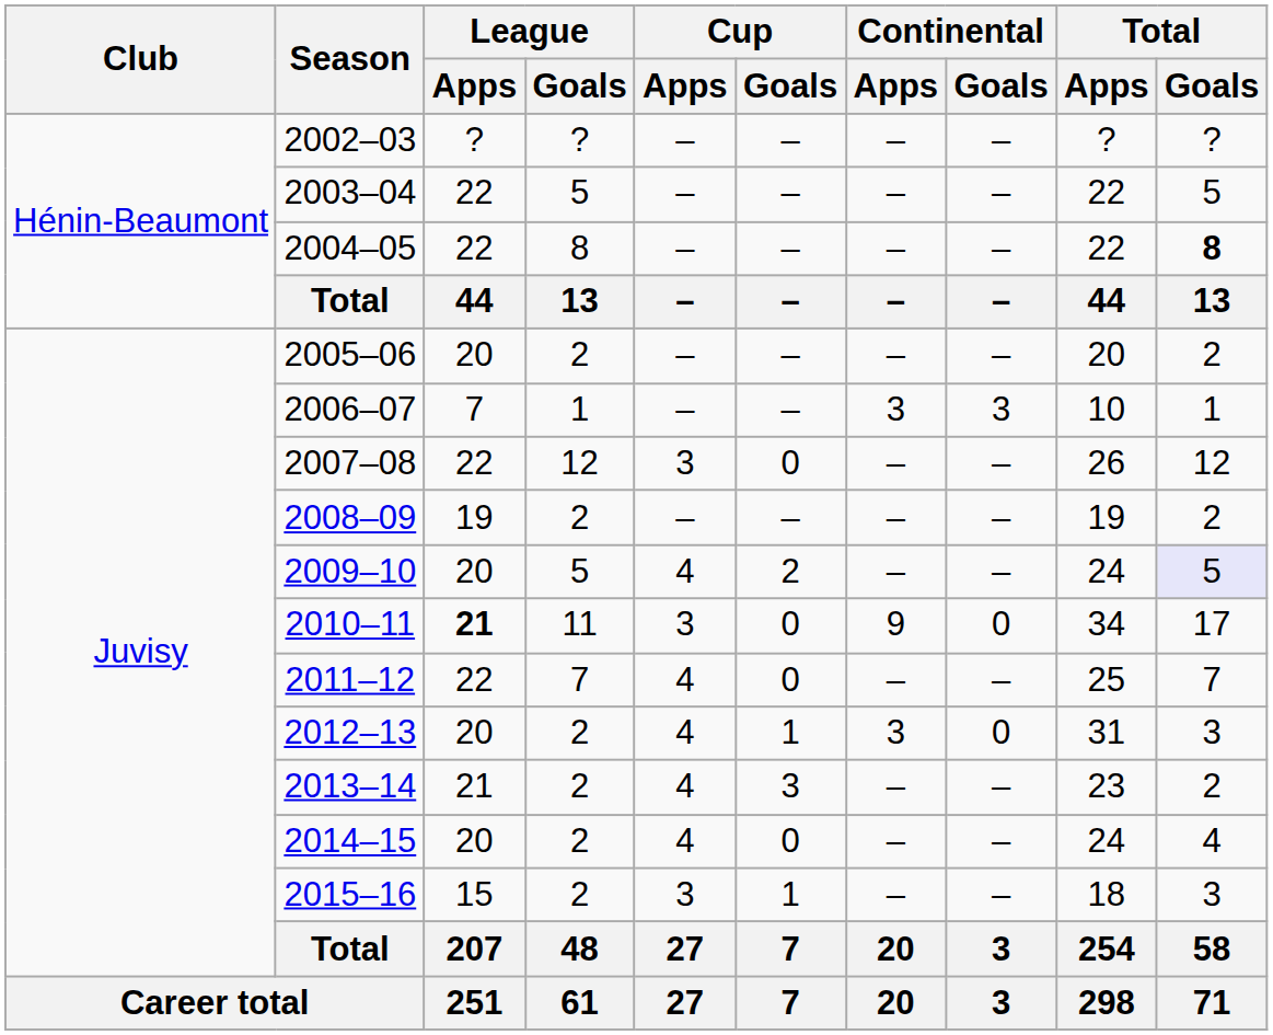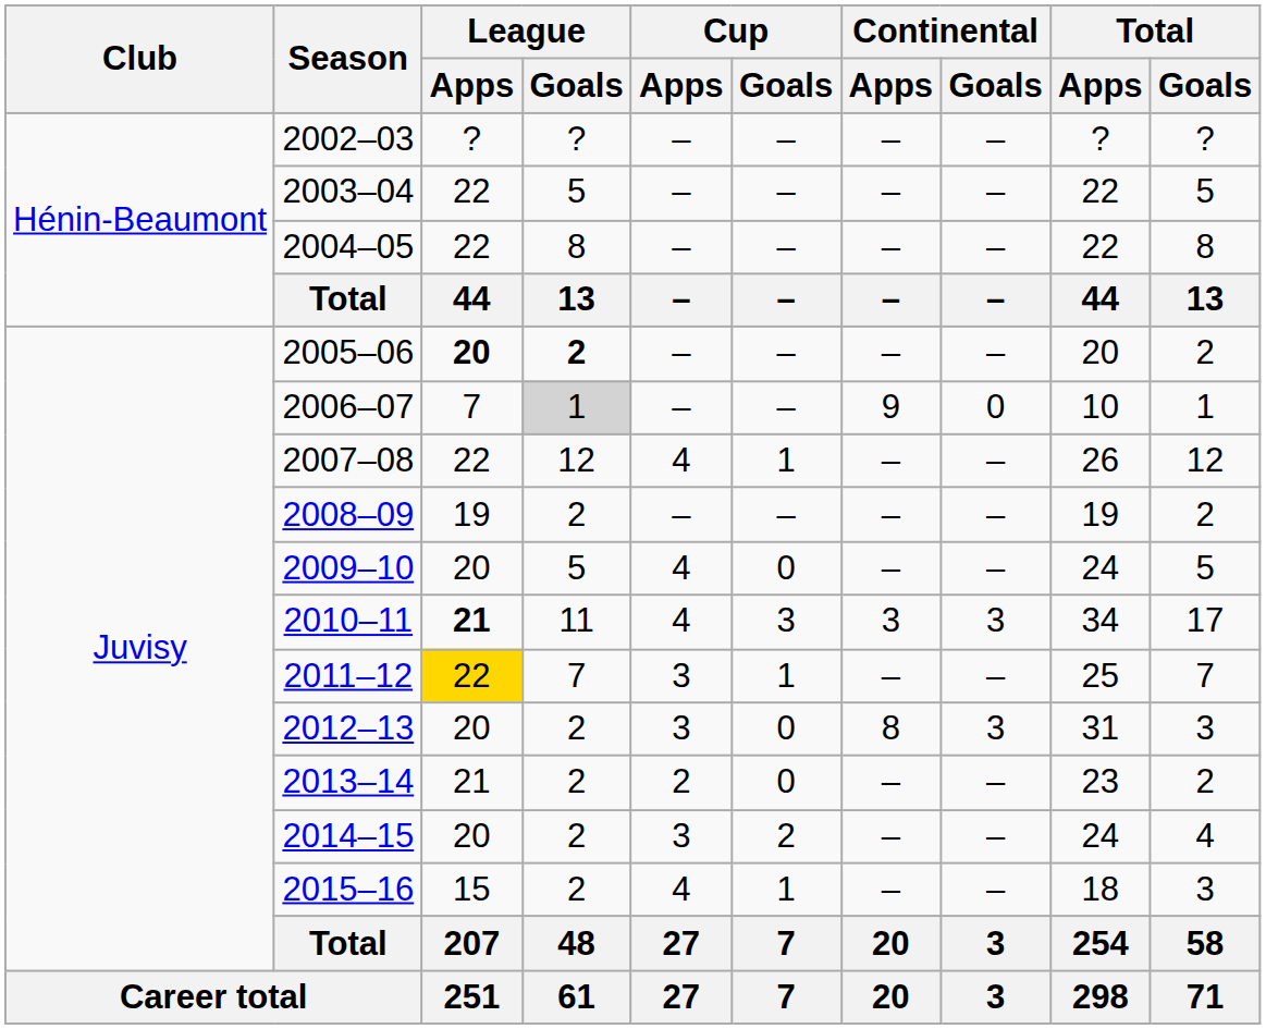2004–05 | Total / Goals: bold -> normal
2005–06 | League / Apps: normal -> bold
2005–06 | League / Goals: normal -> bold
2006–07 | League / Goals: no background -> lightgrey background
2006–07 | Continental / Apps: 3 -> 9
2006–07 | Continental / Goals: 3 -> 0
2007–08 | Cup / Apps: 3 -> 4
2007–08 | Cup / Goals: 0 -> 1
2009–10 | Cup / Goals: 2 -> 0
2009–10 | Total / Goals: lavender background -> no background
2010–11 | Cup / Apps: 3 -> 4
2010–11 | Cup / Goals: 0 -> 3
2010–11 | Continental / Apps: 9 -> 3
2010–11 | Continental / Goals: 0 -> 3
2011–12 | League / Apps: no background -> gold background
2011–12 | Cup / Apps: 4 -> 3
2011–12 | Cup / Goals: 0 -> 1
2012–13 | Cup / Apps: 4 -> 3
2012–13 | Cup / Goals: 1 -> 0
2012–13 | Continental / Apps: 3 -> 8
2012–13 | Continental / Goals: 0 -> 3
2013–14 | Cup / Apps: 4 -> 2
2013–14 | Cup / Goals: 3 -> 0
2014–15 | Cup / Apps: 4 -> 3
2014–15 | Cup / Goals: 0 -> 2
2015–16 | Cup / Apps: 3 -> 4
